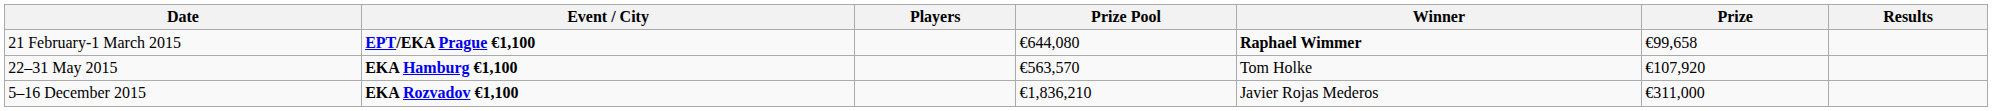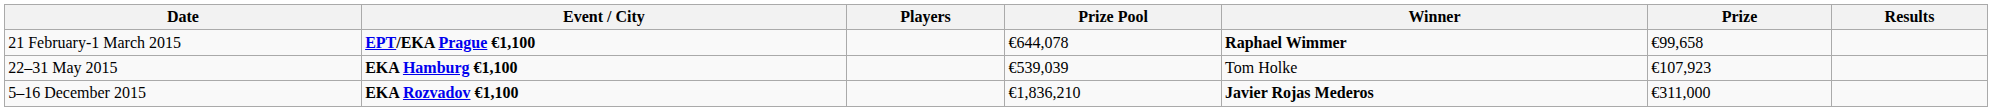21 February-1 March 2015 | Prize Pool: €644,080 -> €644,078
22–31 May 2015 | Prize Pool: €563,570 -> €539,039
22–31 May 2015 | Prize: €107,920 -> €107,923
5–16 December 2015 | Winner: normal -> bold
